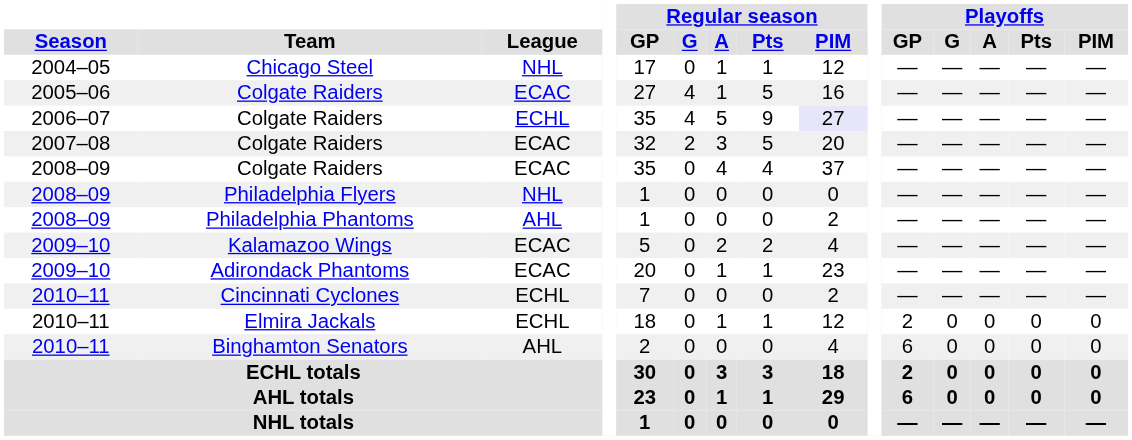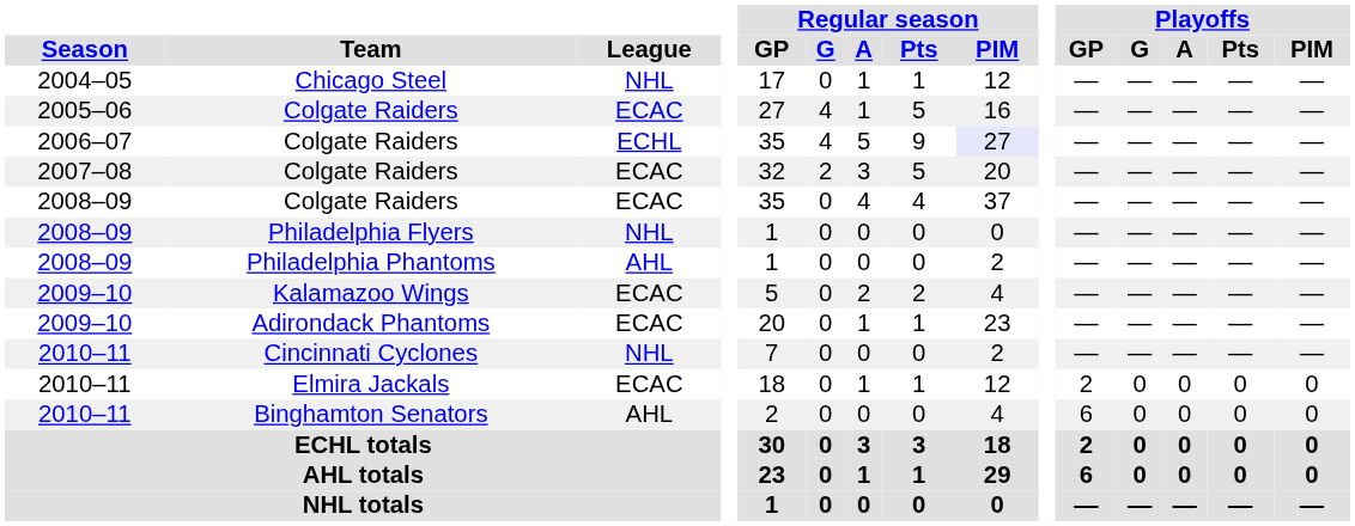Cincinnati Cyclones | League: ECHL -> NHL
Elmira Jackals | League: ECHL -> ECAC
